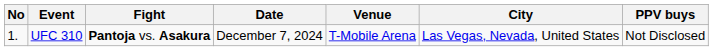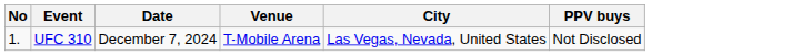- column: Fight | Pantoja vs. Asakura
